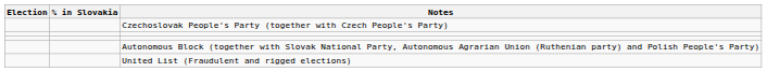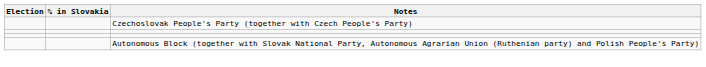- row: United List (Fraudulent and rigged elections)
